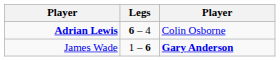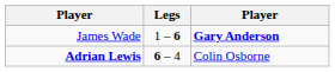rows swapped: James Wade <-> Adrian Lewis
